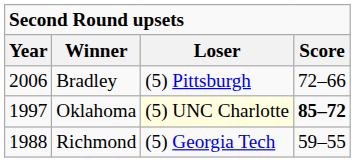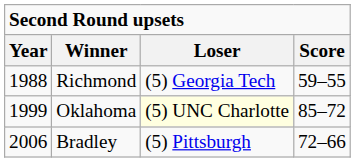rows swapped: Richmond <-> Bradley
Oklahoma | Year: 1997 -> 1999
Oklahoma | Score: bold -> normal
